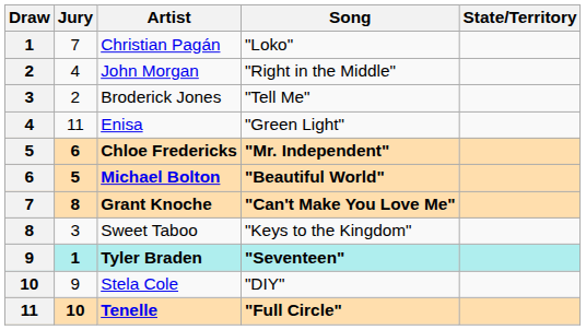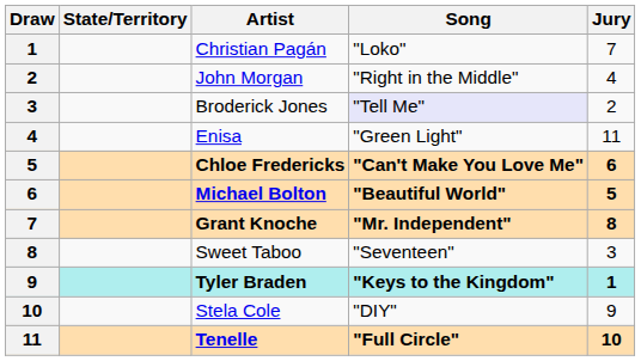columns swapped: State/Territory <-> Jury
Broderick Jones | Song: no background -> lavender background
Chloe Fredericks | Song: "Mr. Independent" -> "Can't Make You Love Me"
Grant Knoche | Song: "Can't Make You Love Me" -> "Mr. Independent"
Sweet Taboo | Song: "Keys to the Kingdom" -> "Seventeen"
Tyler Braden | Song: "Seventeen" -> "Keys to the Kingdom"
